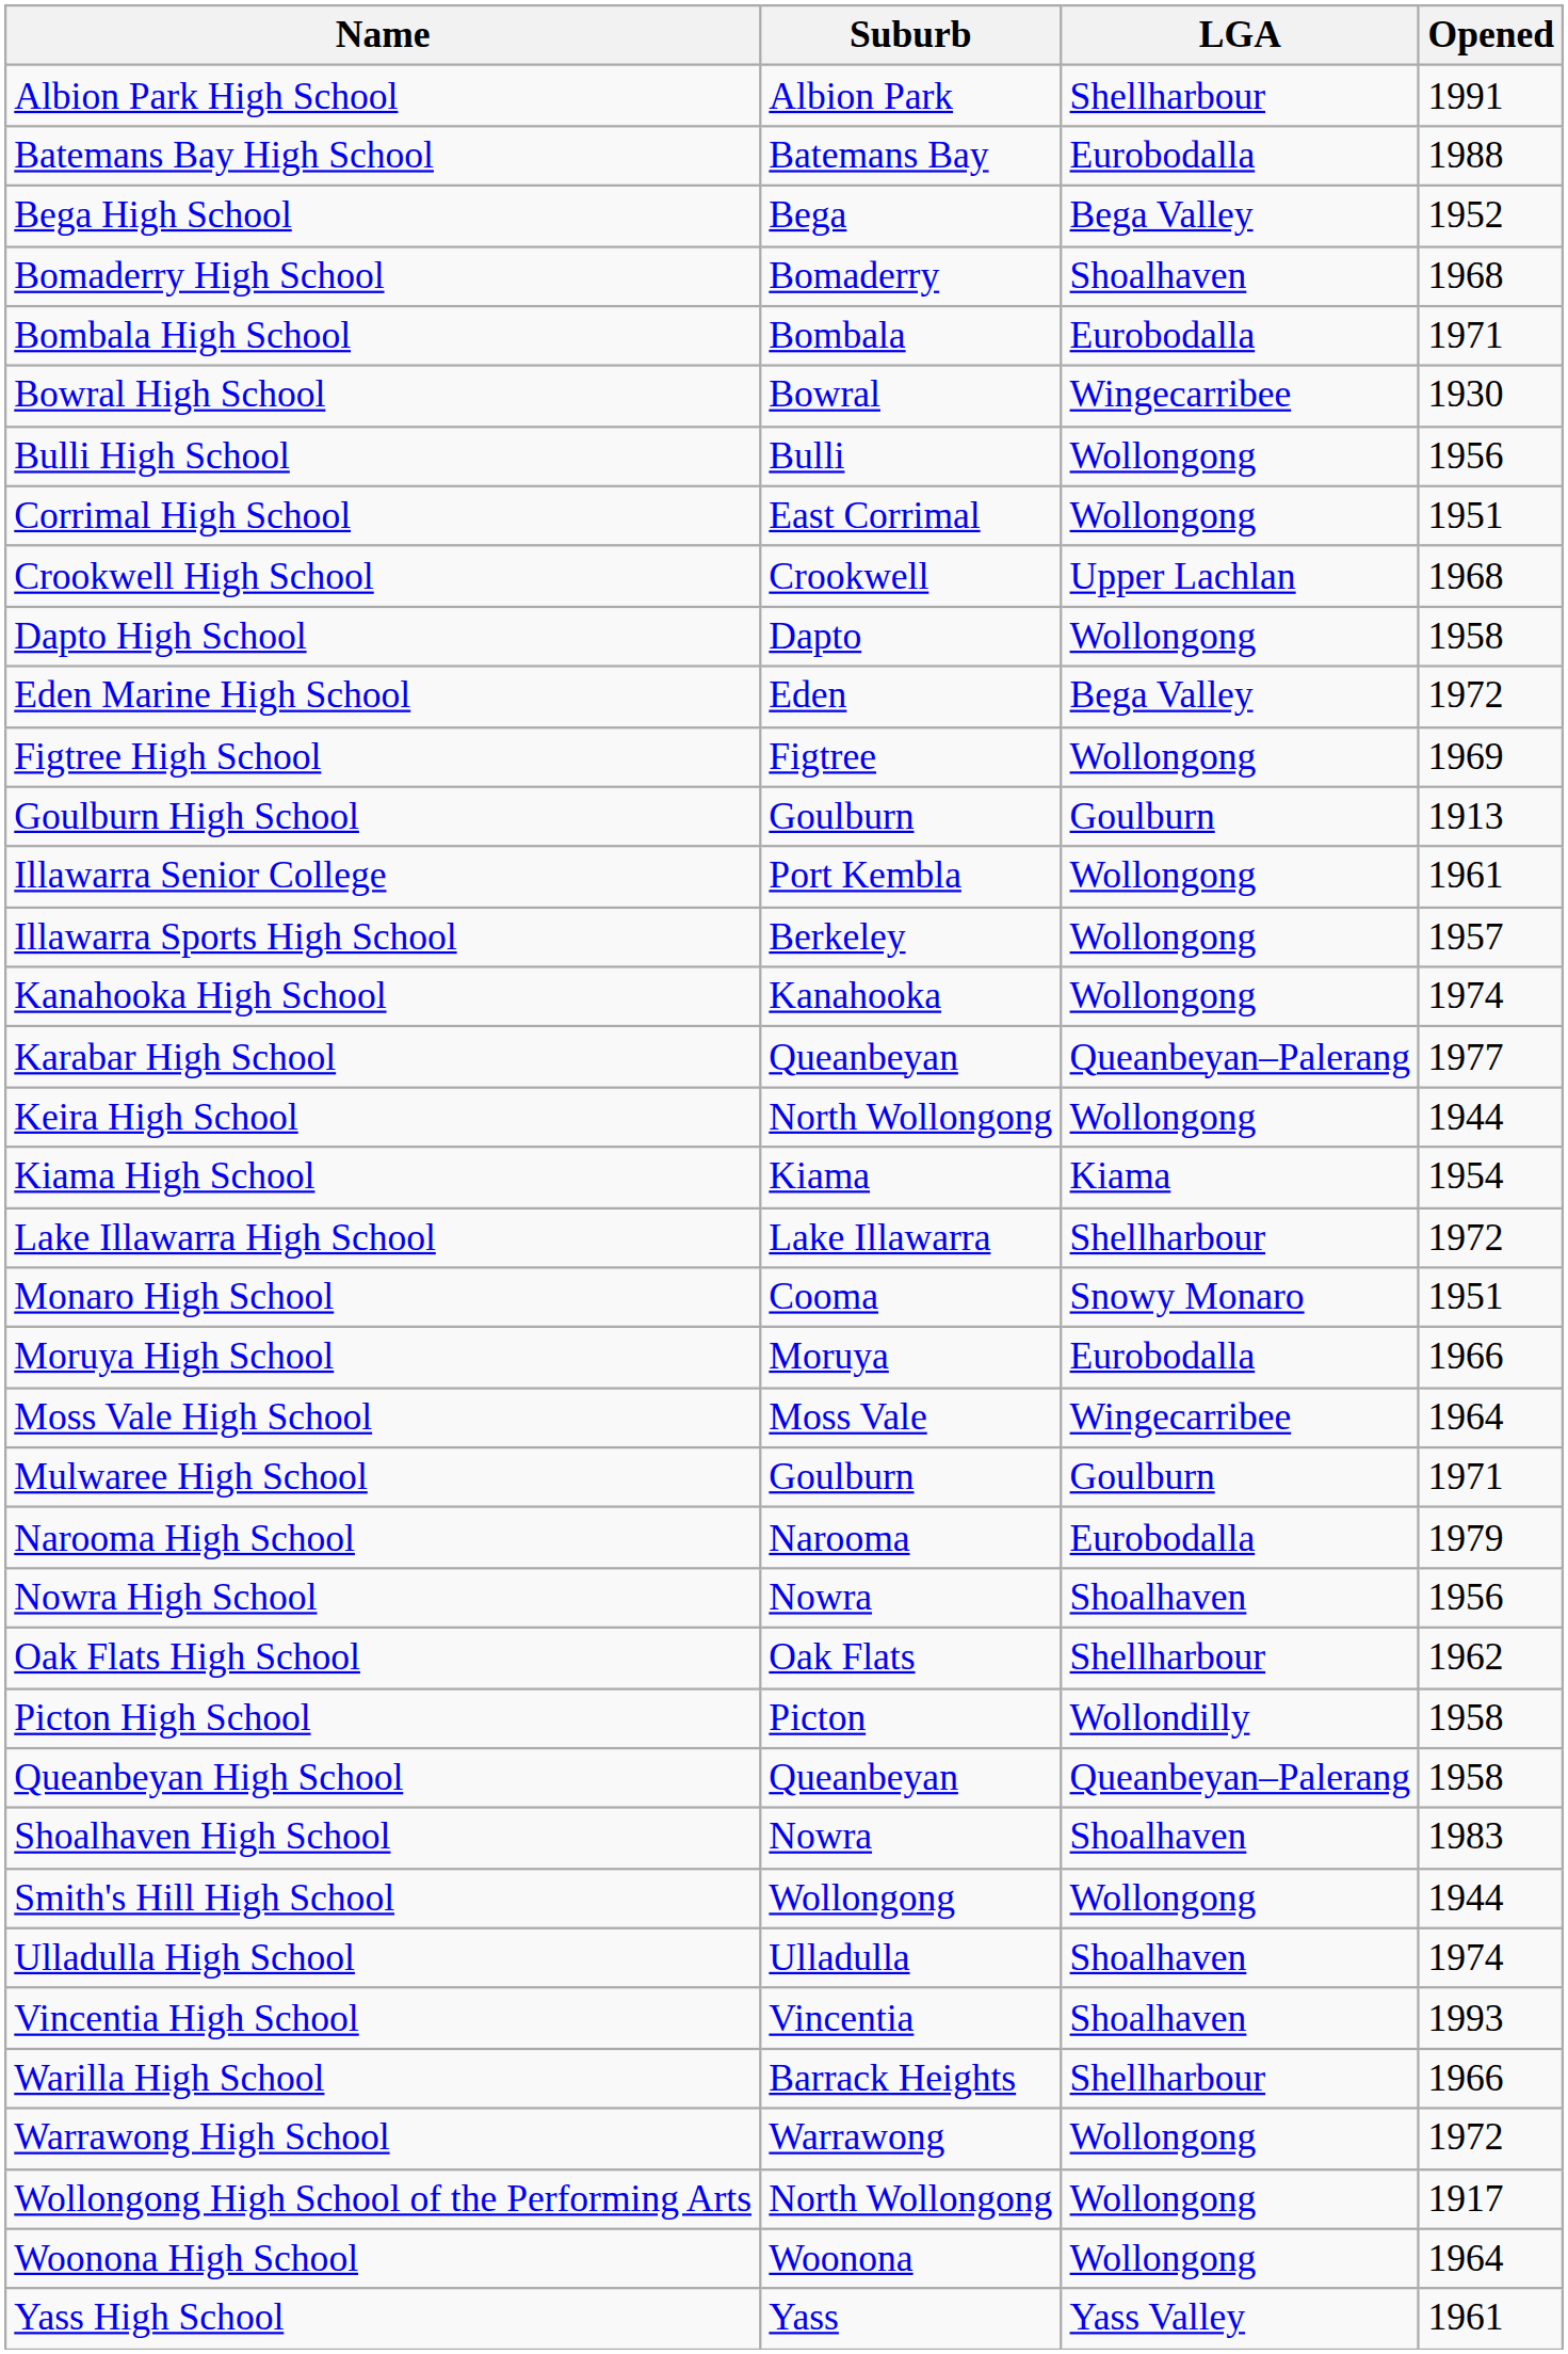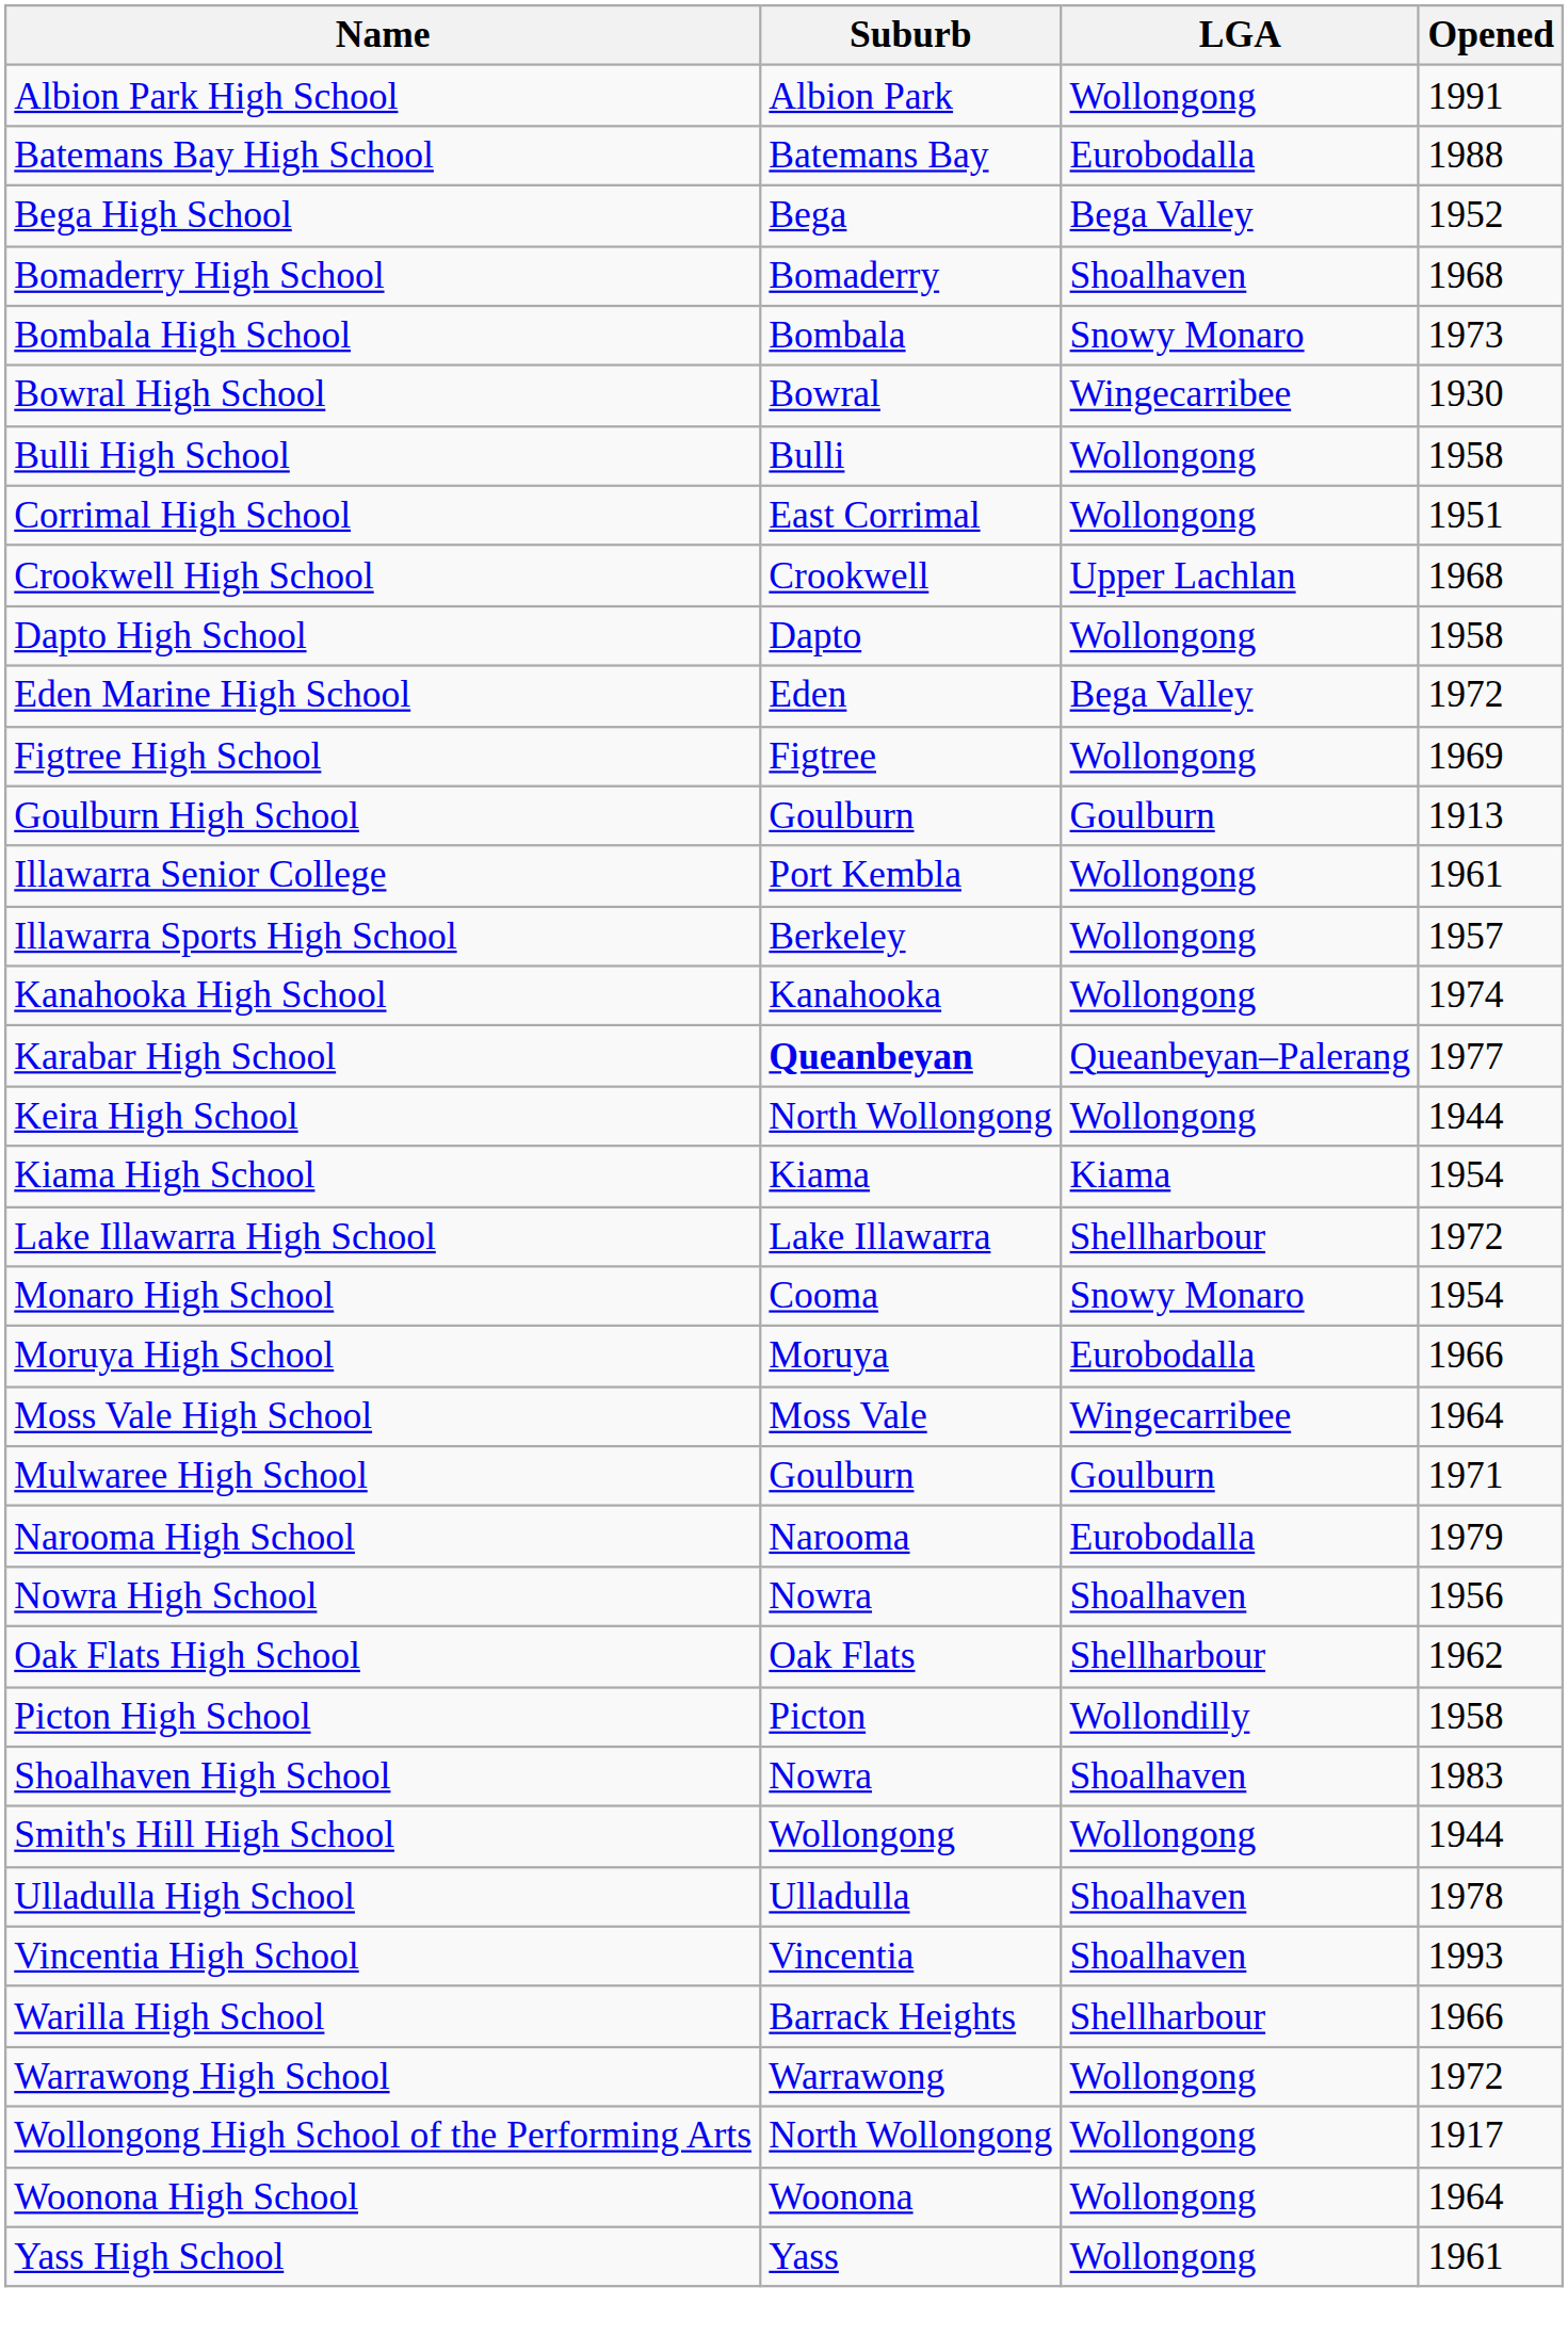Albion Park High School | LGA: Shellharbour -> Wollongong
Bombala High School | LGA: Eurobodalla -> Snowy Monaro
Bombala High School | Opened: 1971 -> 1973
Bulli High School | Opened: 1956 -> 1958
Karabar High School | Suburb: normal -> bold
Monaro High School | Opened: 1951 -> 1954
- row: Queanbeyan High School | Queanbeyan | Queanbeyan–Palerang | 1958
Ulladulla High School | Opened: 1974 -> 1978
Yass High School | LGA: Yass Valley -> Wollongong
